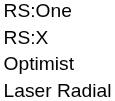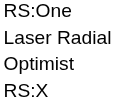rows swapped: RS:X <-> Laser Radial
